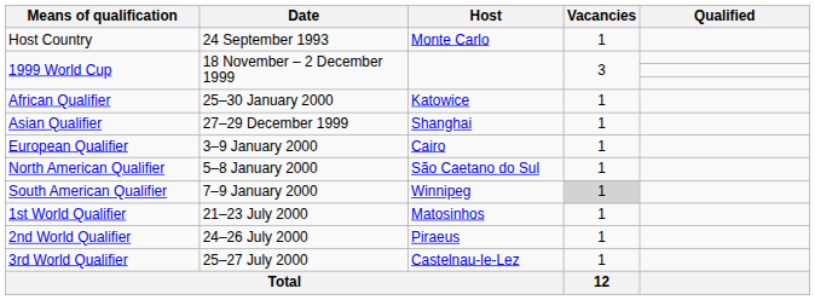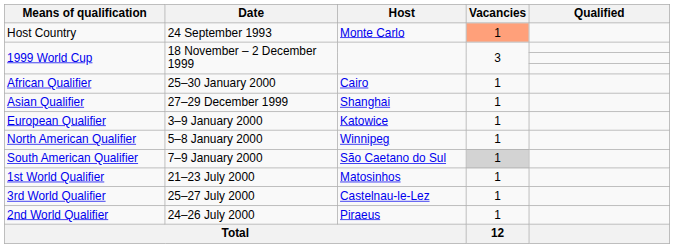Host Country | Vacancies: no background -> lightsalmon background
African Qualifier | Host: Katowice -> Cairo
European Qualifier | Host: Cairo -> Katowice
North American Qualifier | Host: São Caetano do Sul -> Winnipeg
South American Qualifier | Host: Winnipeg -> São Caetano do Sul
rows swapped: 2nd World Qualifier <-> 3rd World Qualifier
